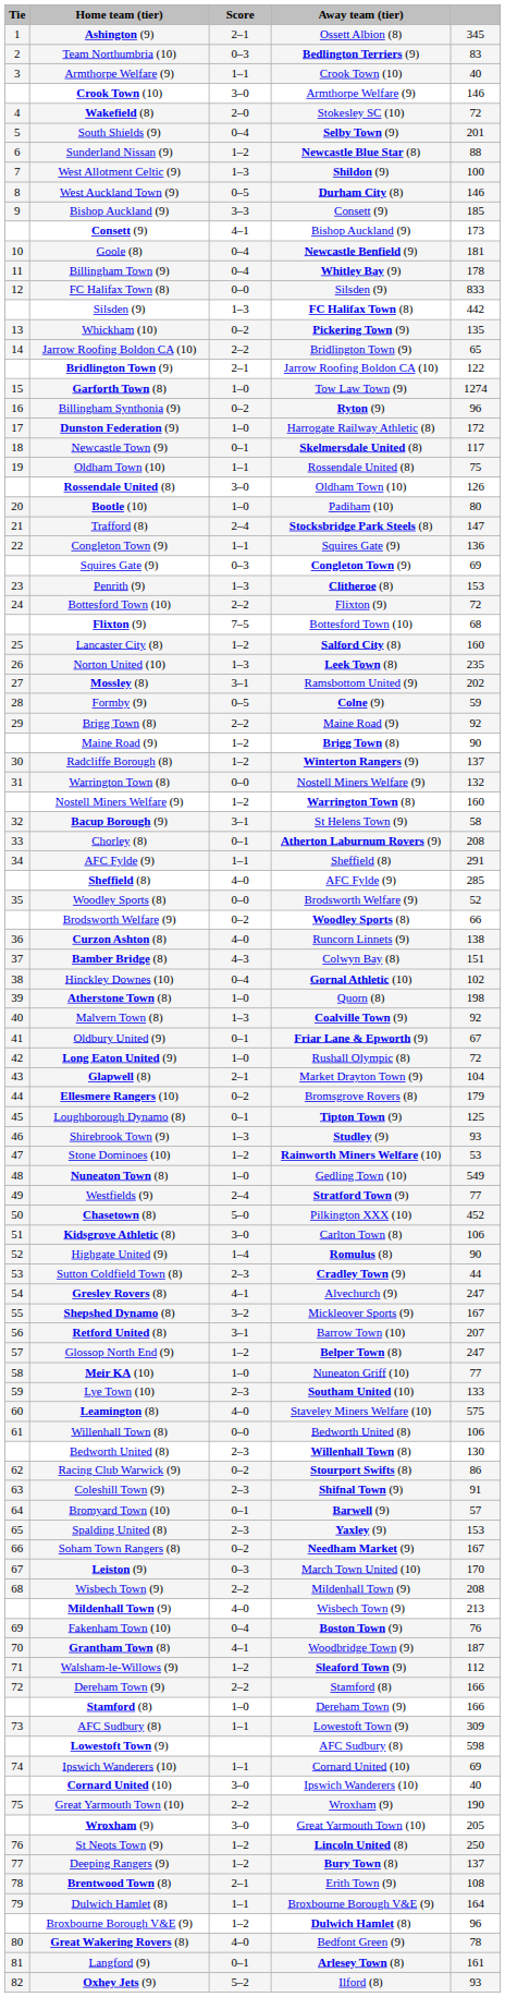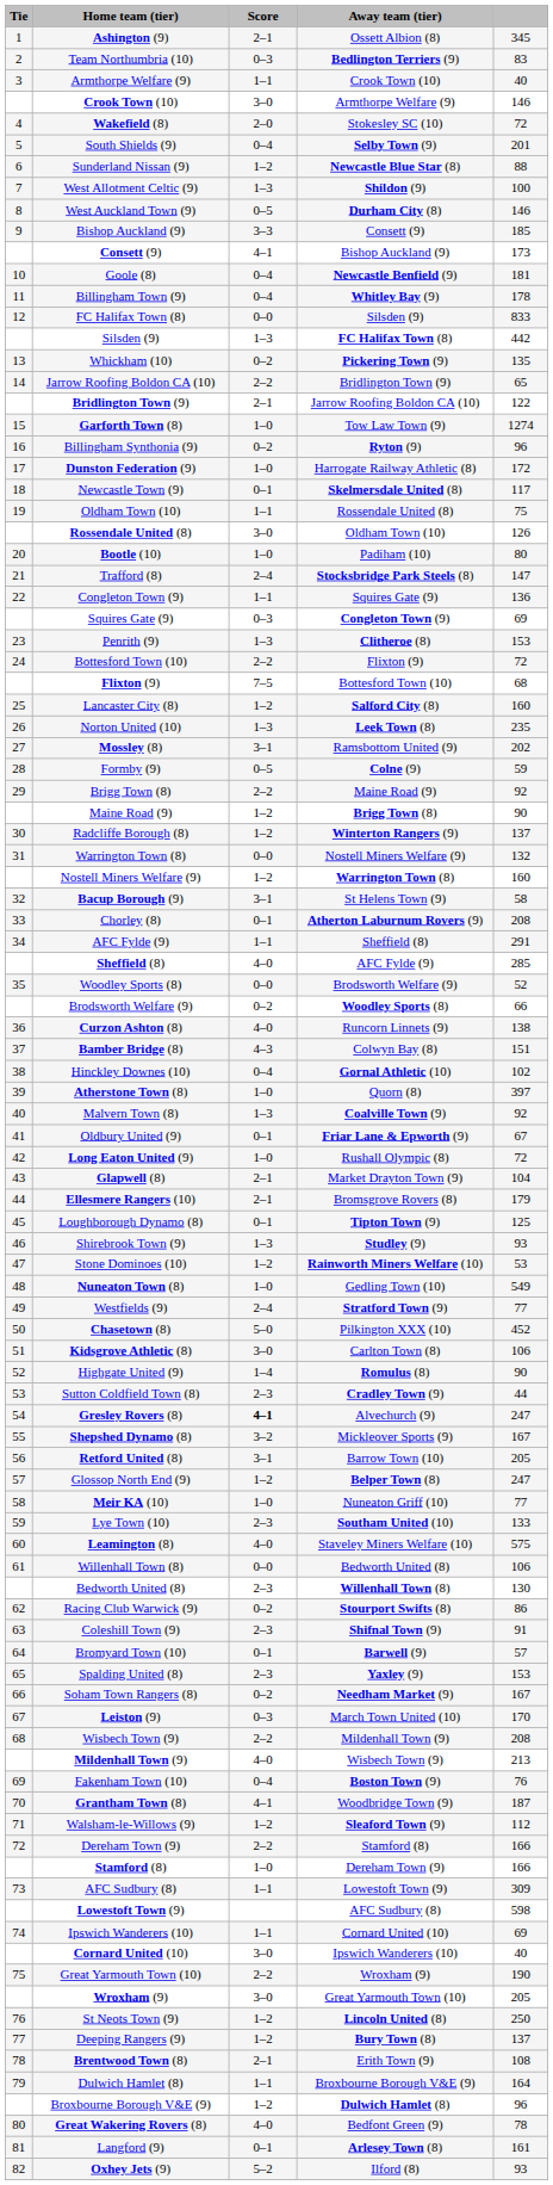Atherstone Town (8) | column 5: 198 -> 397
Ellesmere Rangers (10) | Score: 0–2 -> 2–1
Gresley Rovers (8) | Score: normal -> bold
Retford United (8) | column 5: 207 -> 205
